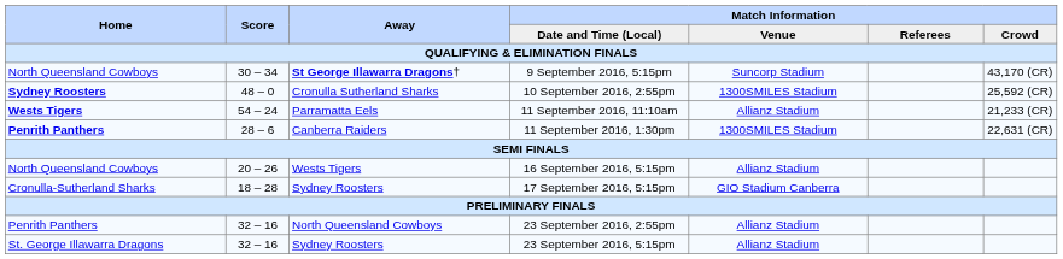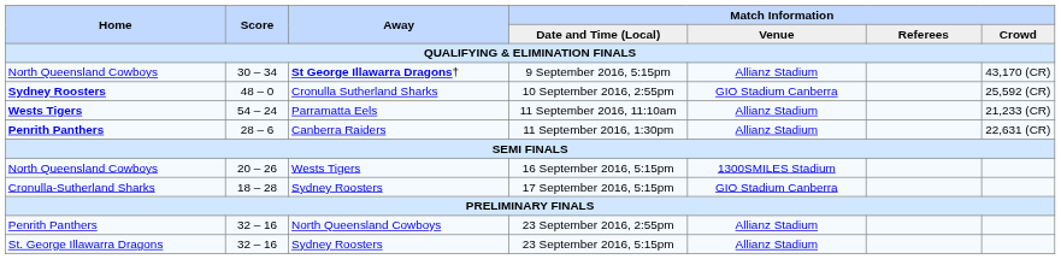9 September 2016, 5:15pm | Match Information / Venue: Suncorp Stadium -> Allianz Stadium
10 September 2016, 2:55pm | Match Information / Venue: 1300SMILES Stadium -> GIO Stadium Canberra
11 September 2016, 1:30pm | Match Information / Venue: 1300SMILES Stadium -> Allianz Stadium
16 September 2016, 5:15pm | Match Information / Venue: Allianz Stadium -> 1300SMILES Stadium
